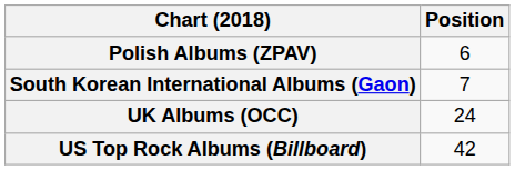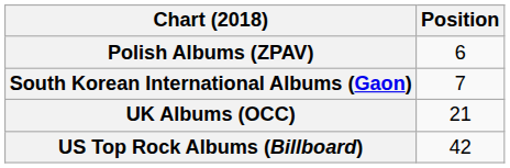UK Albums (OCC) | Position: 24 -> 21
